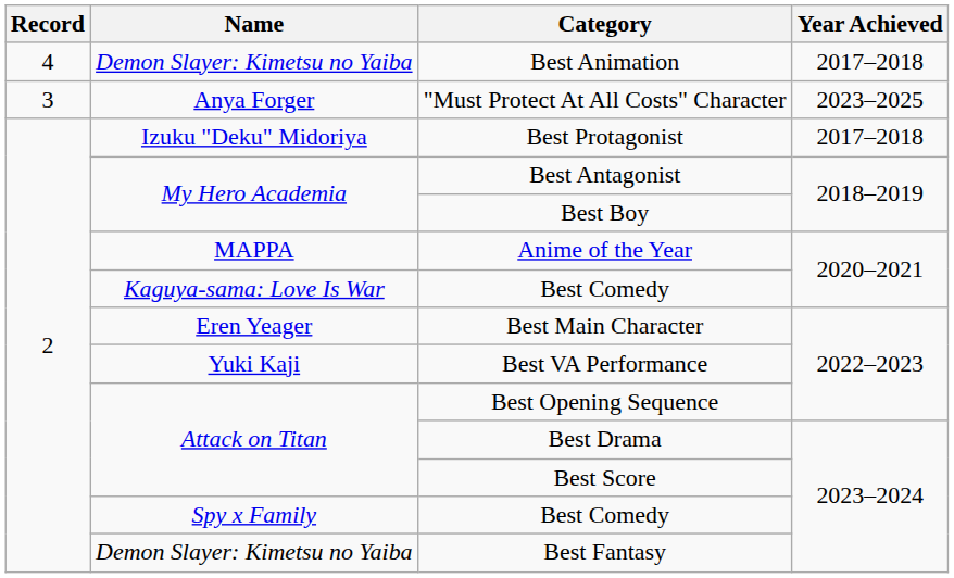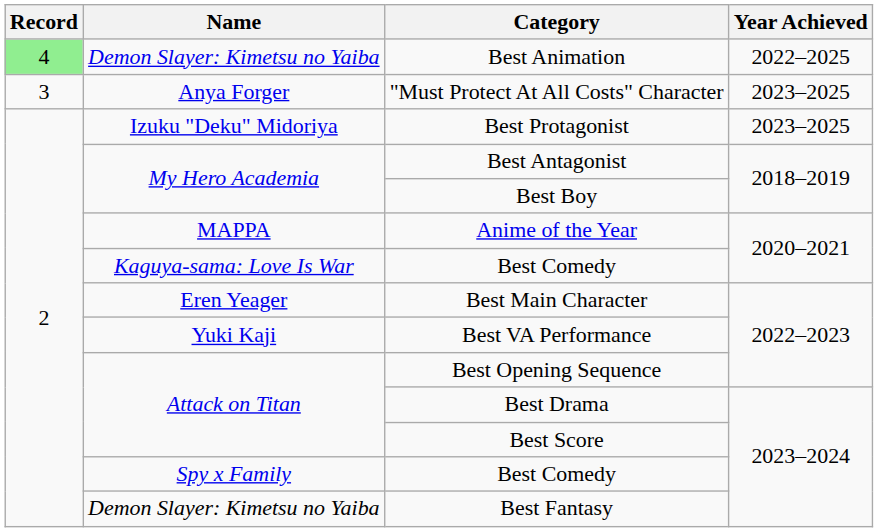Best Animation | Record: no background -> lightgreen background
Best Animation | Year Achieved: 2017–2018 -> 2022–2025
Best Protagonist | Year Achieved: 2017–2018 -> 2023–2025
